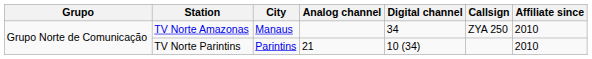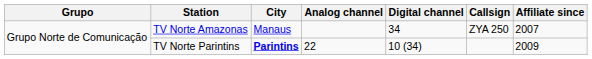TV Norte Amazonas | Affiliate since: 2010 -> 2007
TV Norte Parintins | City: normal -> bold
TV Norte Parintins | Analog channel: 21 -> 22
TV Norte Parintins | Affiliate since: 2010 -> 2009
